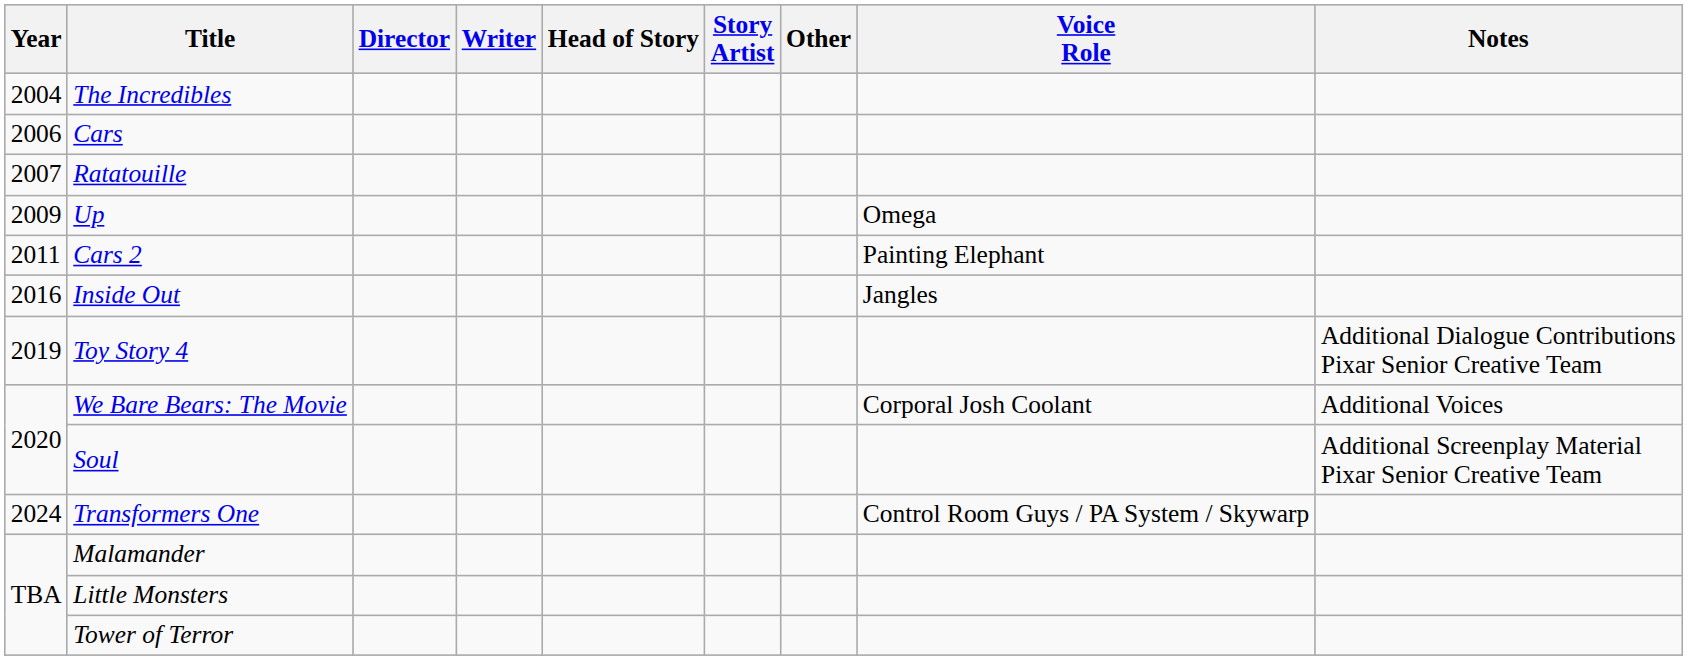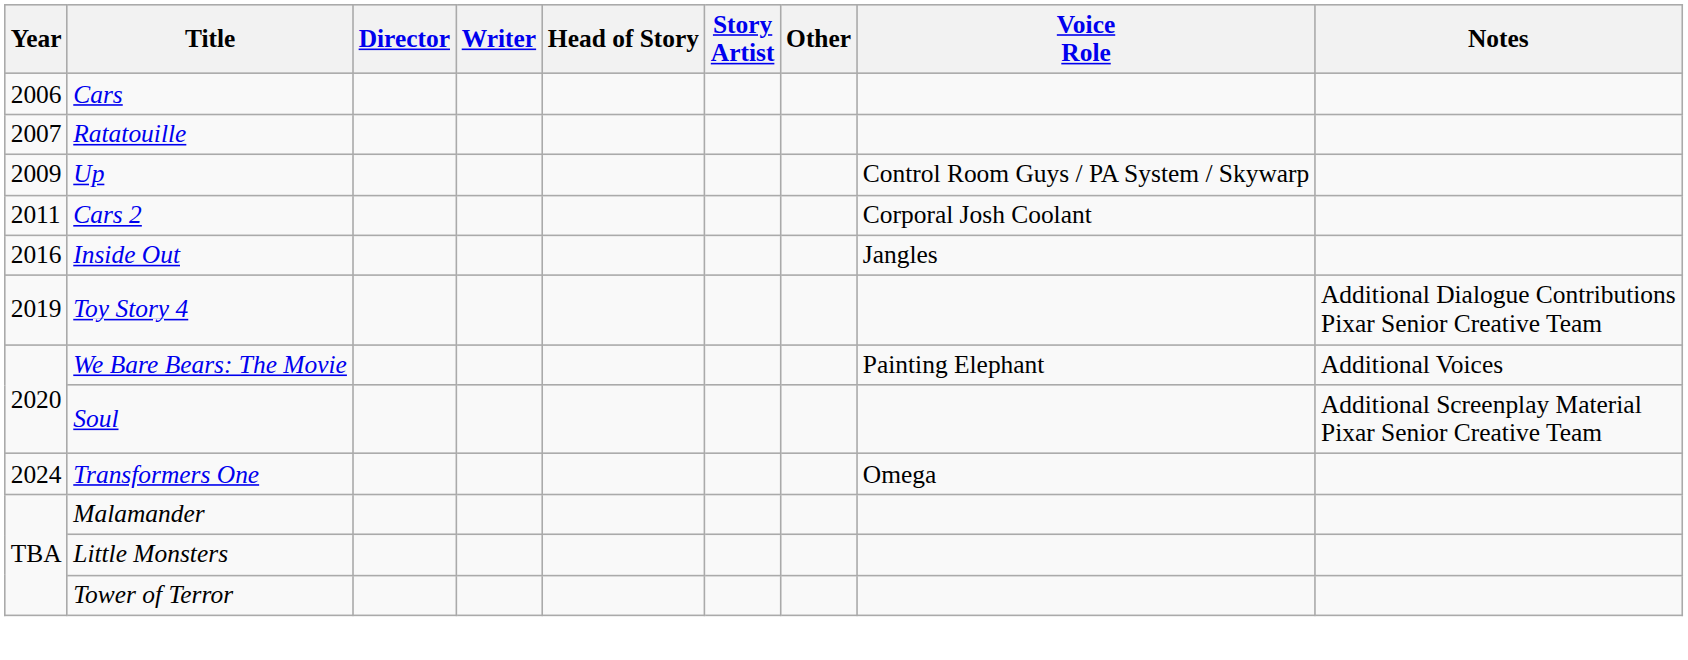- row: 2004 | The Incredibles
Up | Voice Role: Omega -> Control Room Guys / PA System / Skywarp
Cars 2 | Voice Role: Painting Elephant -> Corporal Josh Coolant
We Bare Bears: The Movie | Voice Role: Corporal Josh Coolant -> Painting Elephant
Transformers One | Voice Role: Control Room Guys / PA System / Skywarp -> Omega
